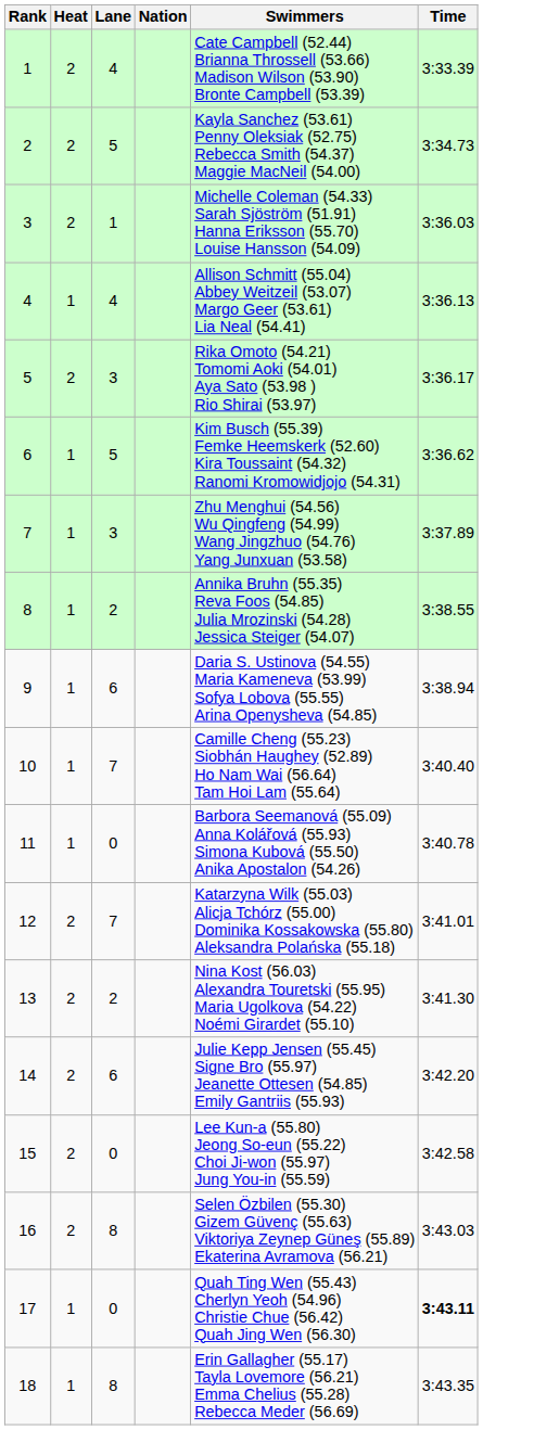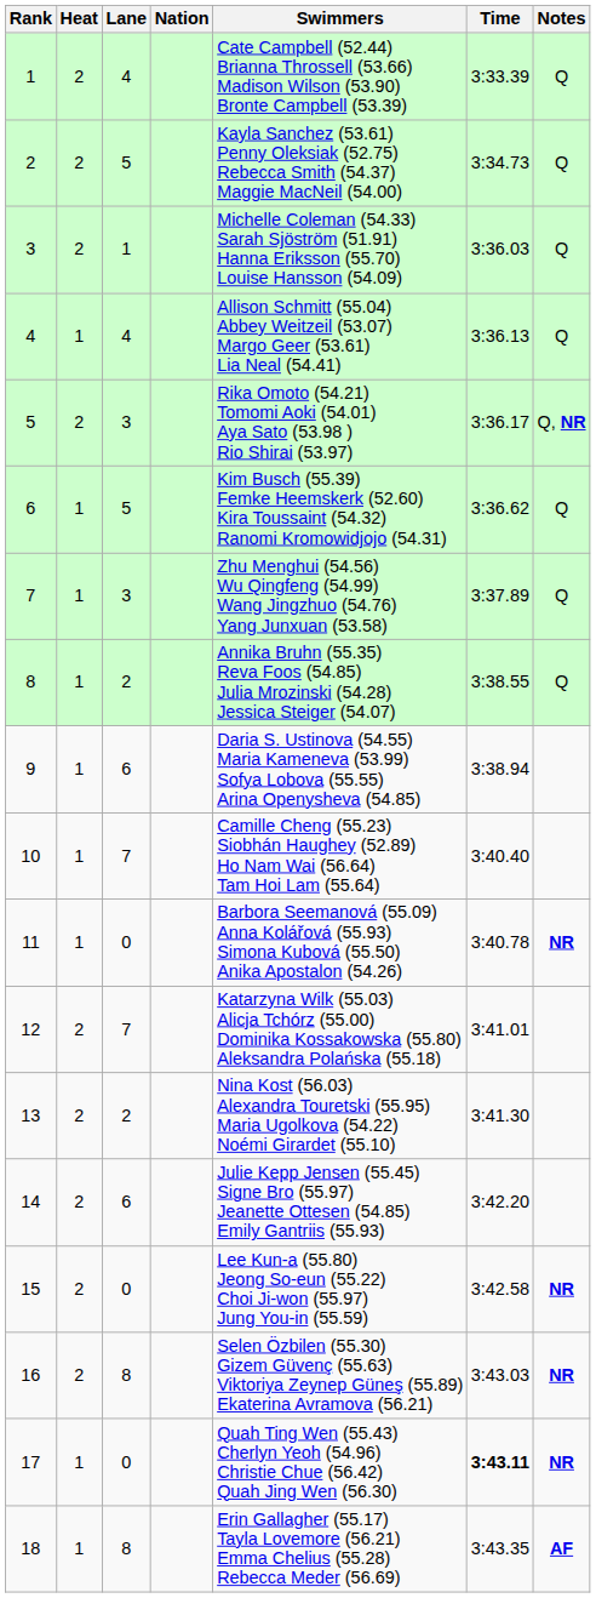+ column: Notes | Q | Q | Q | Q | Q, NR | Q | Q | Q | NR | NR | NR | NR | AF
